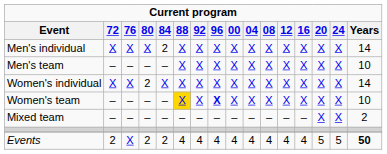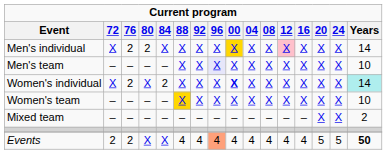Men's individual | 76: X -> 2
Men's individual | 80: X -> 2
Men's individual | 84: 2 -> X
Men's individual | 00: no background -> gold background
Men's individual | 12: no background -> pink background
Men's team | 96: no background -> lavender background
Women's individual | 76: X -> 2
Women's individual | 80: 2 -> X
Women's individual | 84: X -> 2
Women's individual | 00: normal -> bold
Women's individual | Years: no background -> paleturquoise background
Women's team | 96: bold -> normal
Events | 76: X -> 2
Events | 80: 2 -> X
Events | 84: 2 -> X
Events | 96: no background -> lightsalmon background
